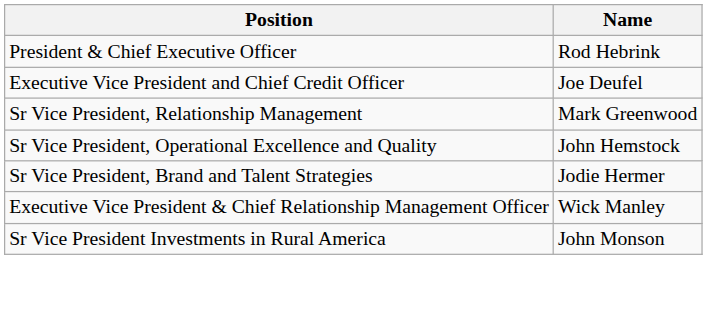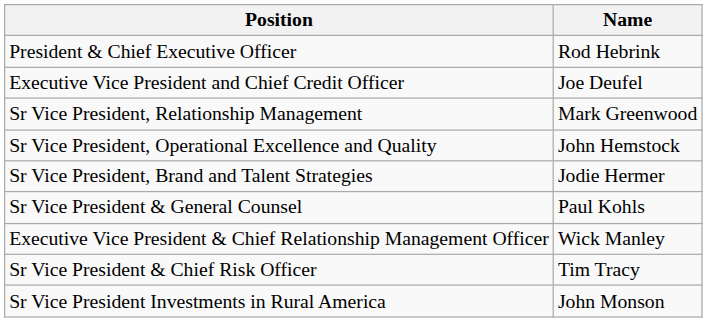+ row: Sr Vice President & General Counsel | Paul Kohls
+ row: Sr Vice President & Chief Risk Officer | Tim Tracy
